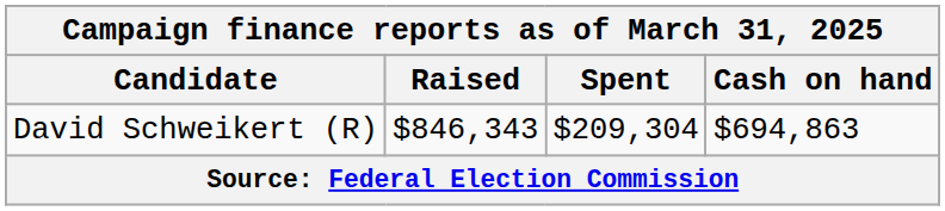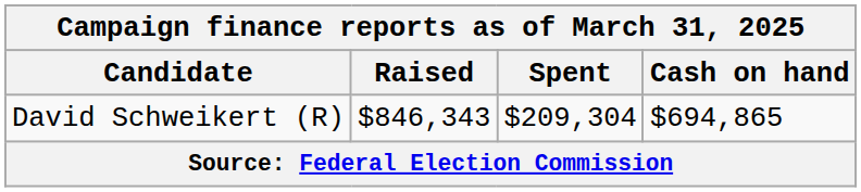David Schweikert (R) | Cash on hand: $694,863 -> $694,865
